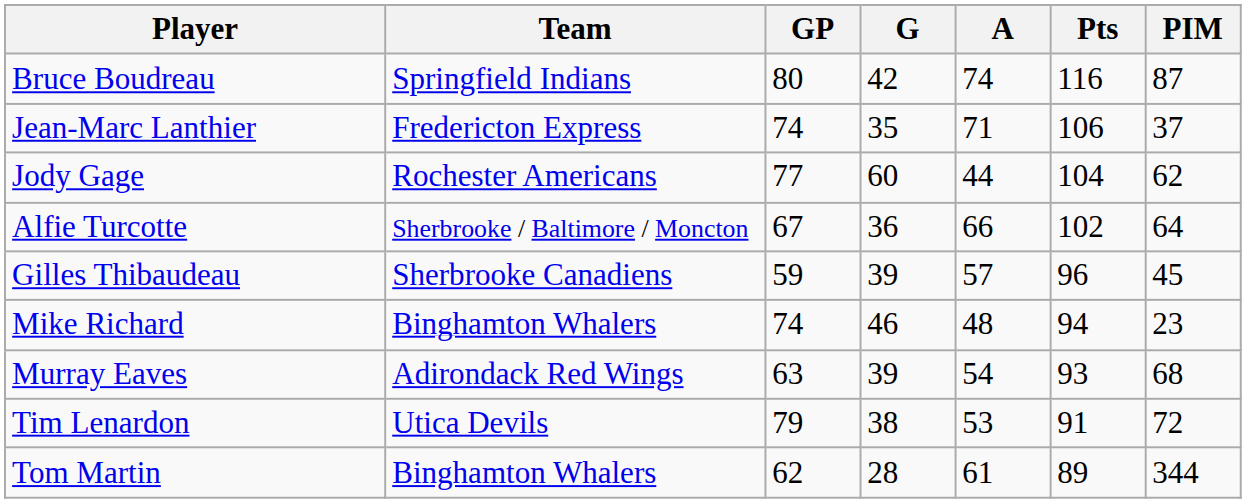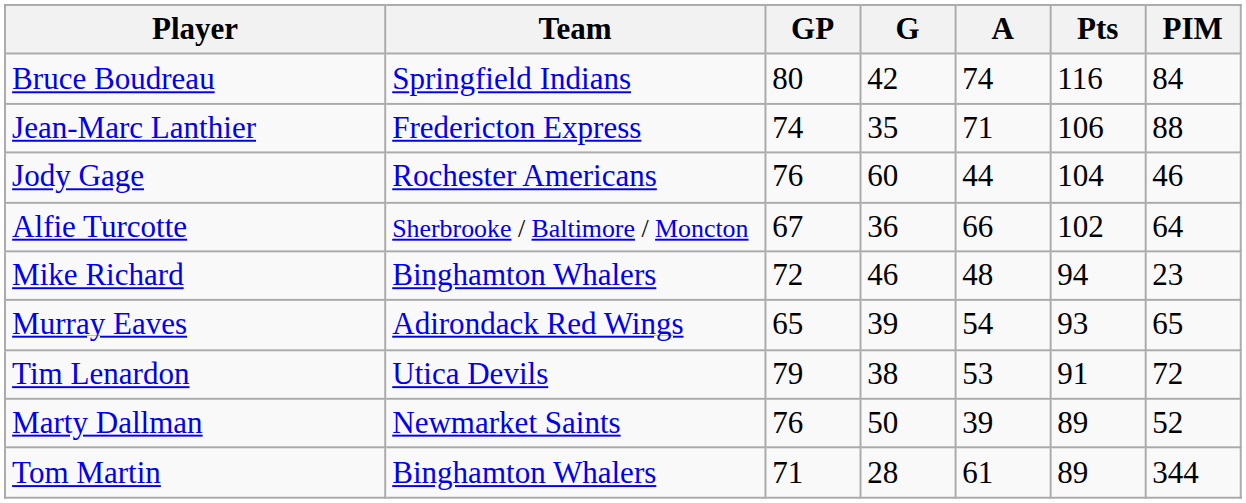Bruce Boudreau | PIM: 87 -> 84
Jean-Marc Lanthier | PIM: 37 -> 88
Jody Gage | GP: 77 -> 76
Jody Gage | PIM: 62 -> 46
- row: Gilles Thibaudeau | Sherbrooke Canadiens | 59 | 39 | 57 | 96 | 45
Mike Richard | GP: 74 -> 72
Murray Eaves | GP: 63 -> 65
Murray Eaves | PIM: 68 -> 65
+ row: Marty Dallman | Newmarket Saints | 76 | 50 | 39 | 89 | 52
Tom Martin | GP: 62 -> 71
